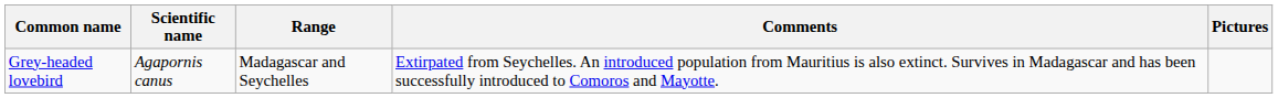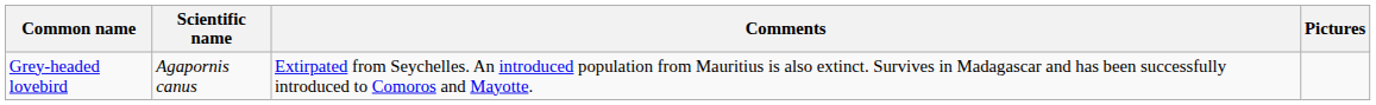- column: Range | Madagascar and Seychelles
